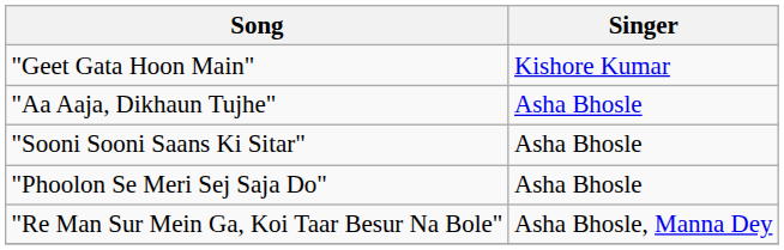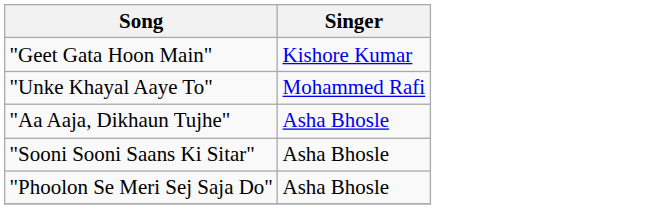+ row: "Unke Khayal Aaye To" | Mohammed Rafi
- row: "Re Man Sur Mein Ga, Koi Taar Besur Na Bole" | Asha Bhosle, Manna Dey
